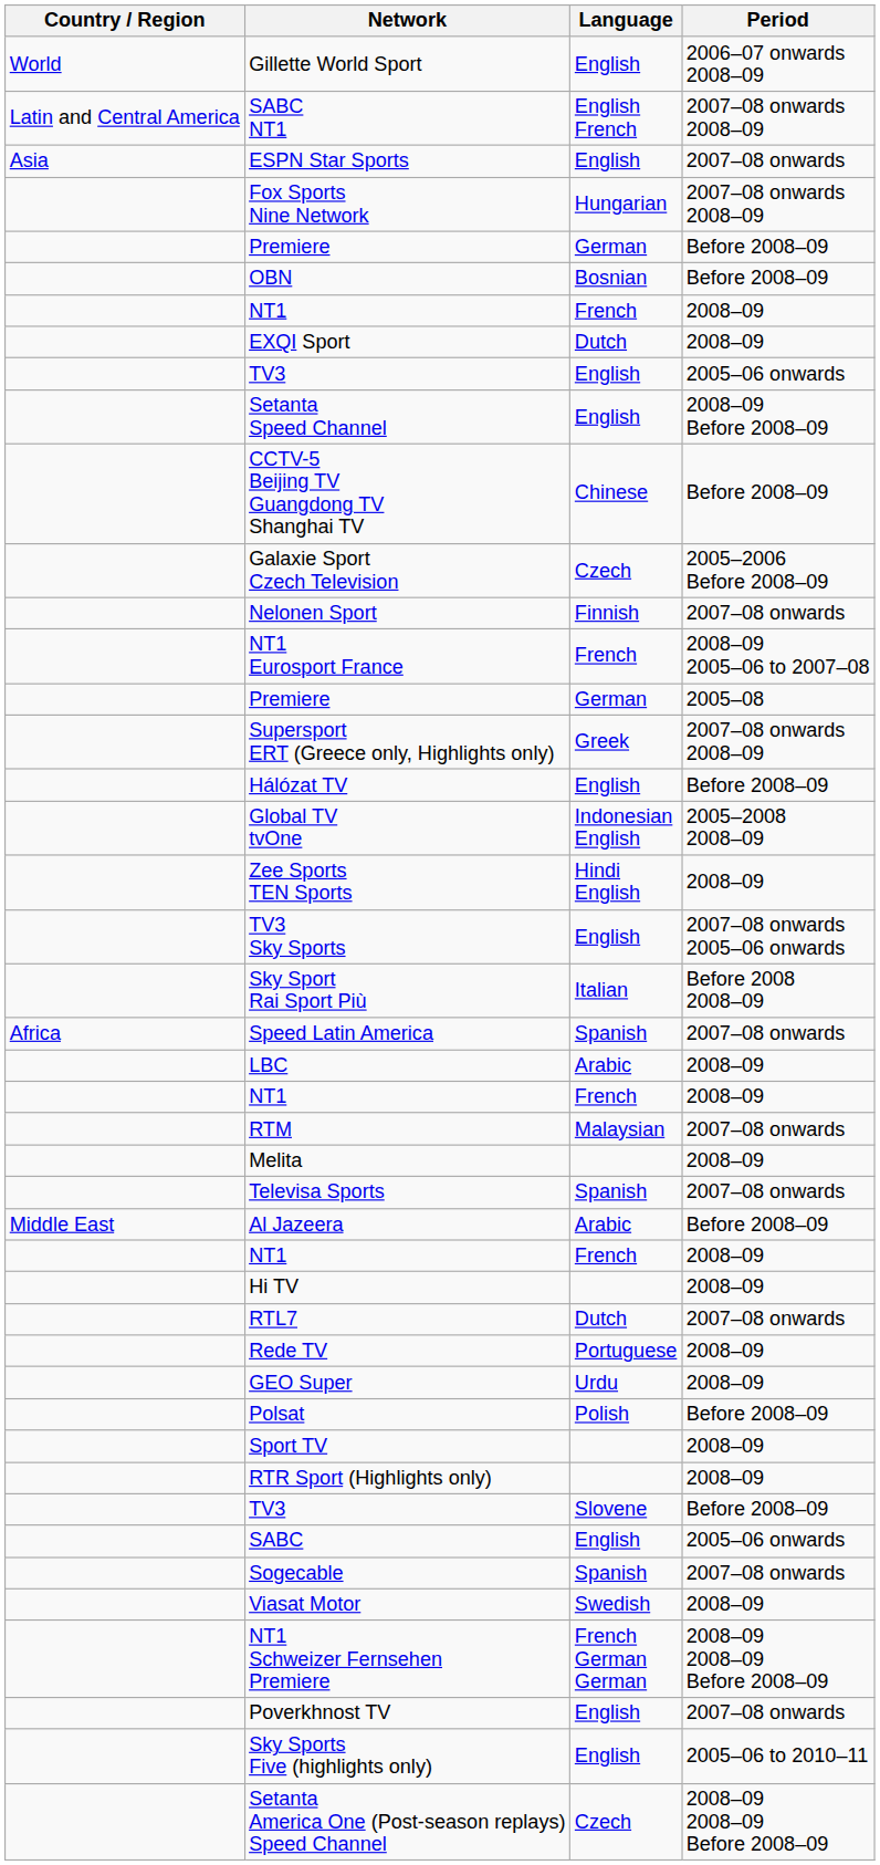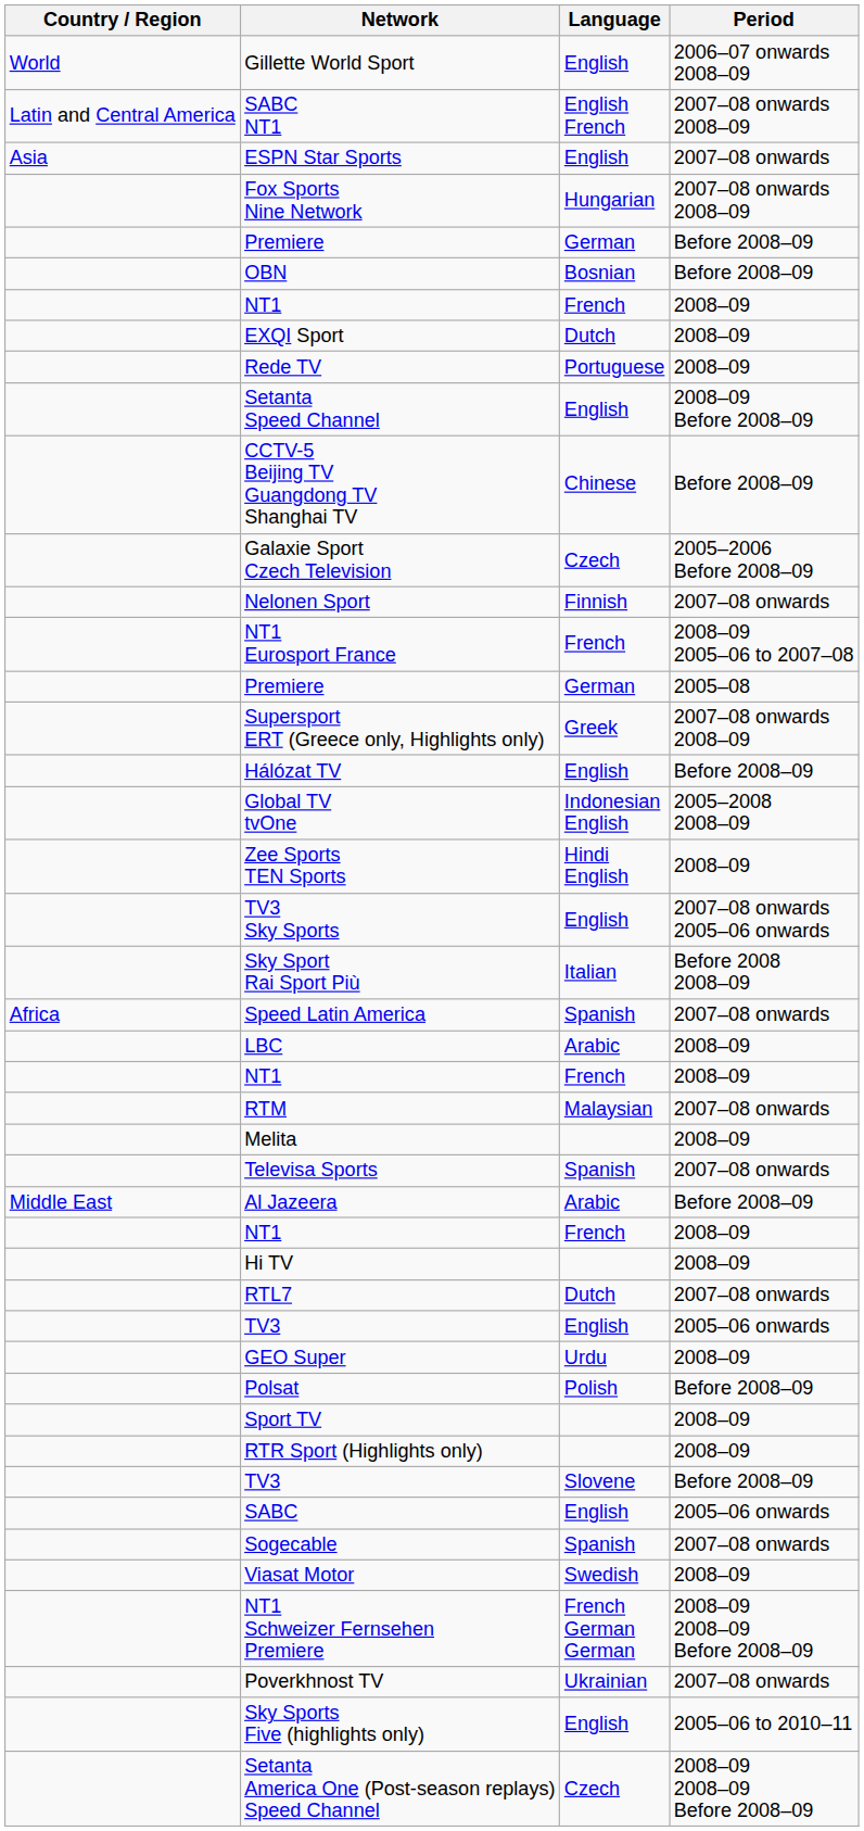rows swapped: Rede TV <-> TV3 / 2005–06 onwards
Poverkhnost TV | Language: English -> Ukrainian
